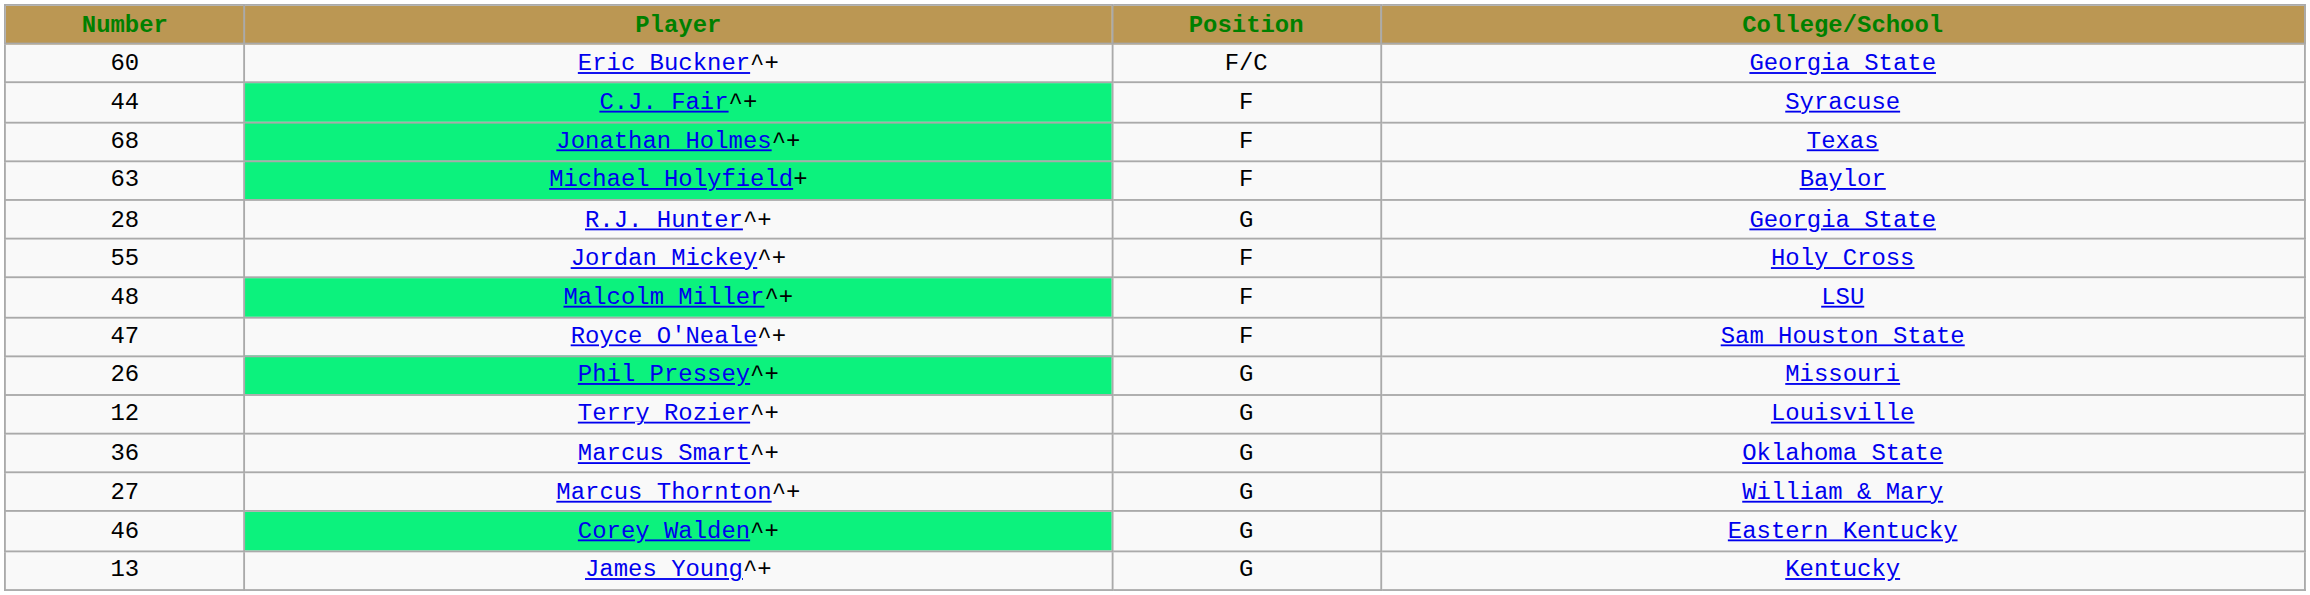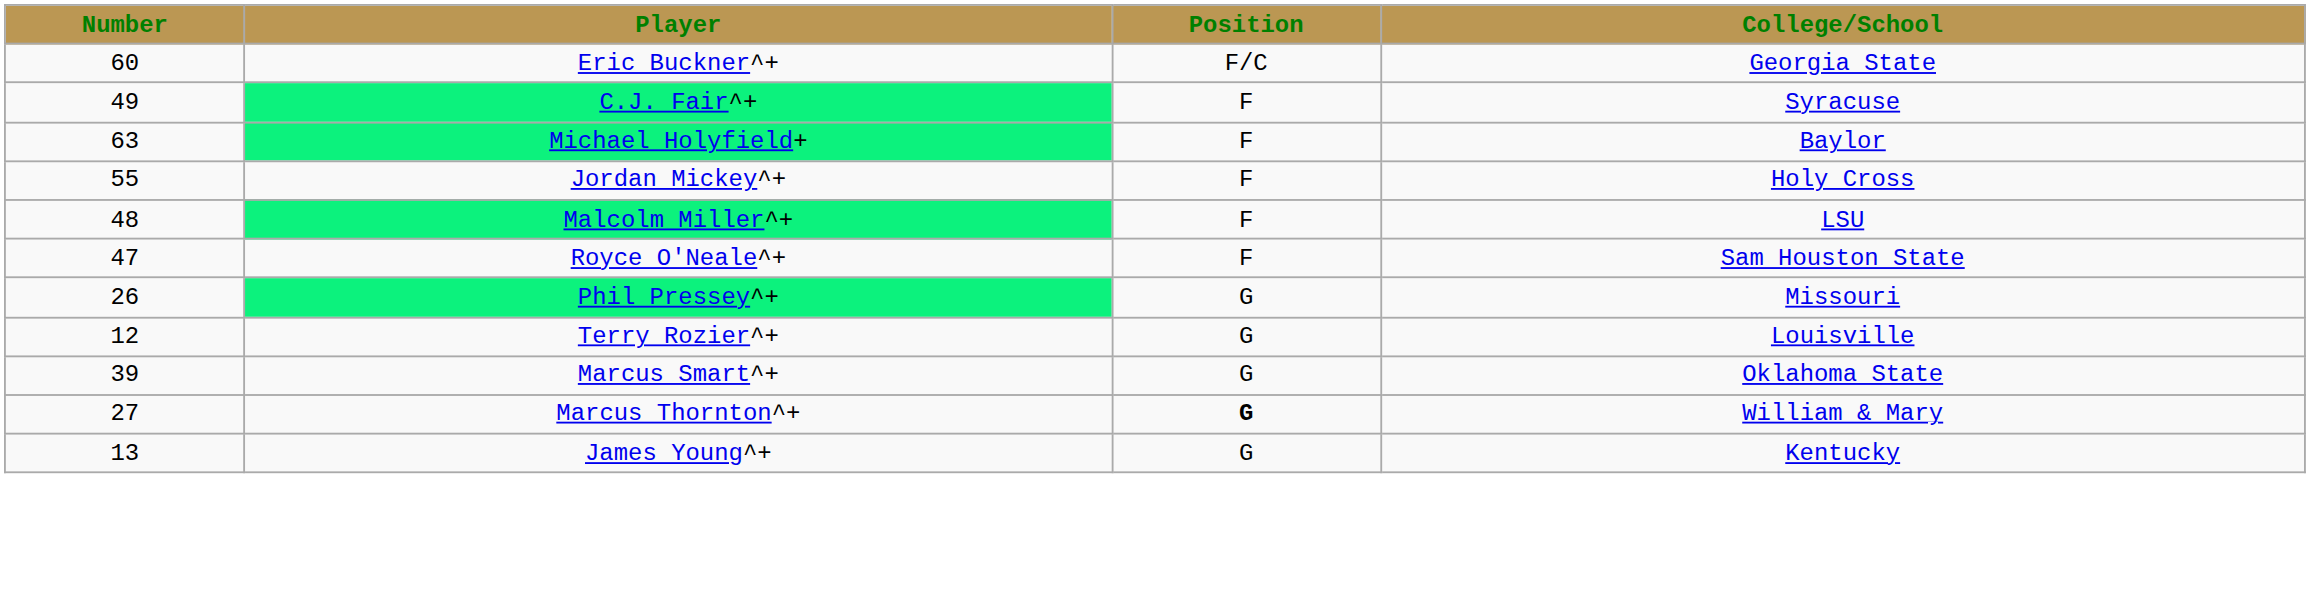C.J. Fair^+ | Number: 44 -> 49
- row: 68 | Jonathan Holmes^+ | F | Texas
- row: 28 | R.J. Hunter^+ | G | Georgia State
Marcus Smart^+ | Number: 36 -> 39
Marcus Thornton^+ | Position: normal -> bold
- row: 46 | Corey Walden^+ | G | Eastern Kentucky
